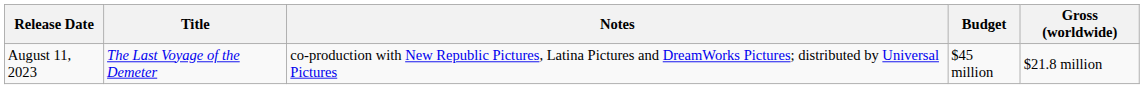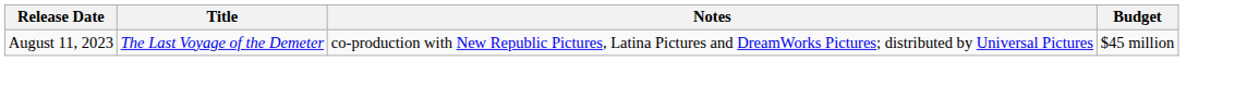- column: Gross (worldwide) | $21.8 million
